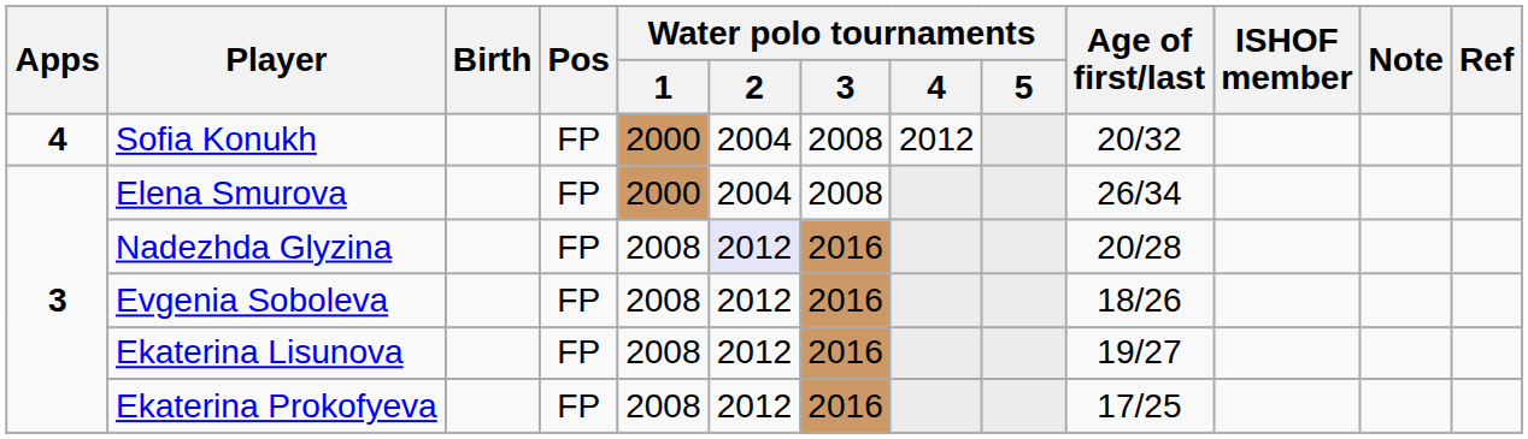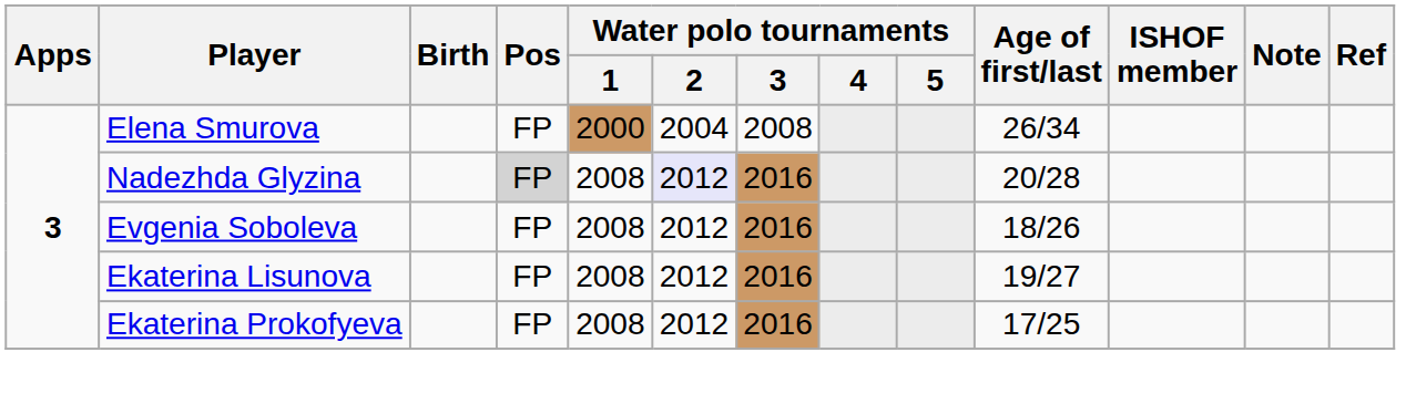- row: 4 | Sofia Konukh | FP | 2000 | 2004 | 2008 | 2012 | 20/32
Nadezhda Glyzina | Pos: no background -> lightgrey background
